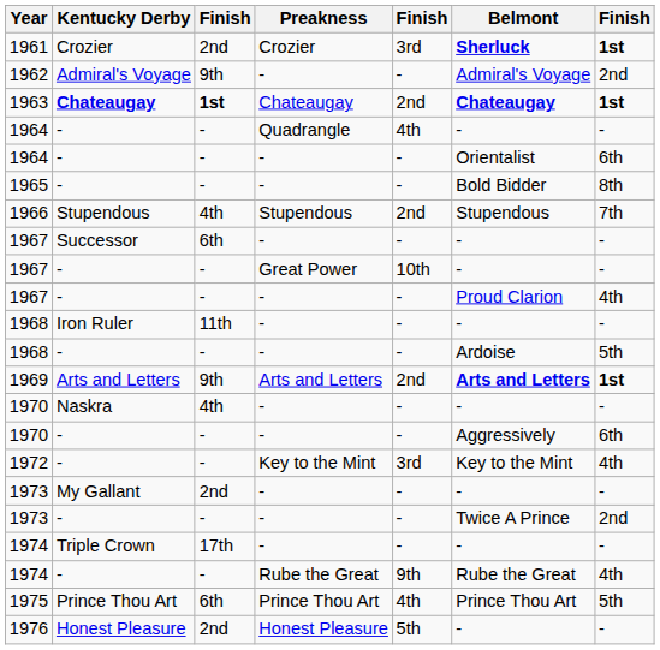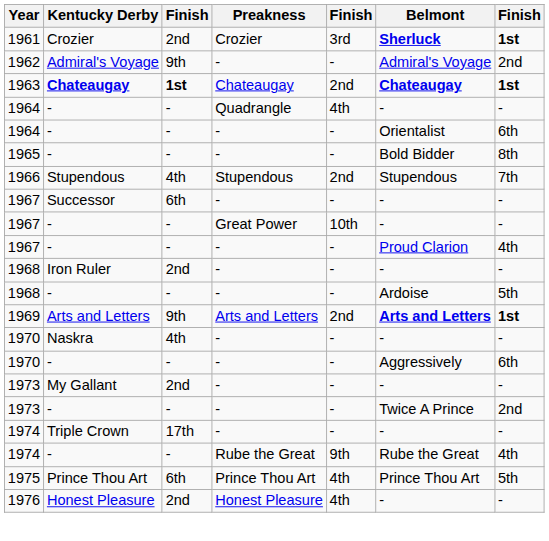1968 / Iron Ruler | column 3: 11th -> 2nd
- row: 1972 | - | - | Key to the Mint | 3rd | Key to the Mint | 4th
1976 | column 5: 5th -> 4th
